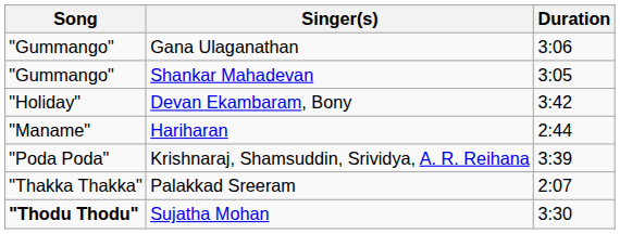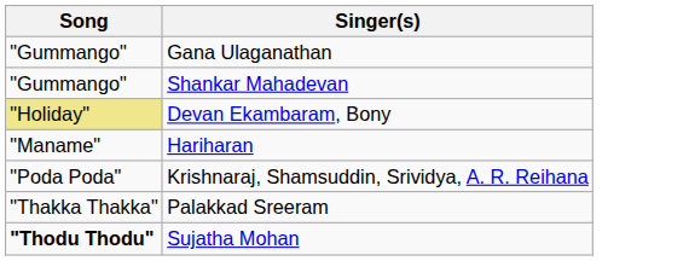- column: Duration | 3:06 | 3:05 | 3:42 | 2:44 | 3:39 | 2:07 | 3:30
Devan Ekambaram, Bony | Song: no background -> khaki background
